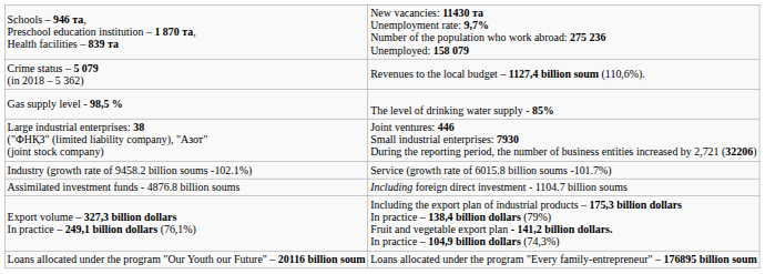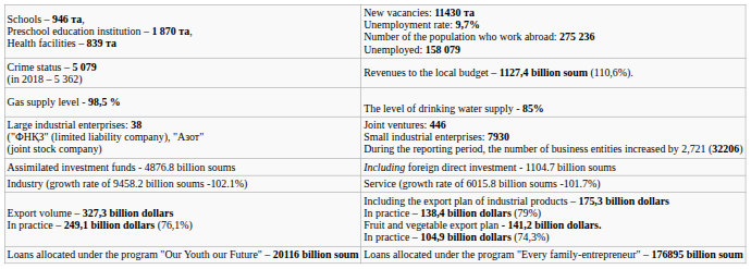rows swapped: Industry (growth rate of 9458.2 billion soums -102.1%) <-> Assimilated investment funds - 4876.8 billion soums
